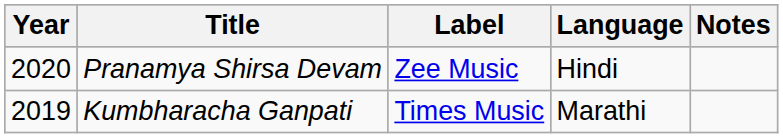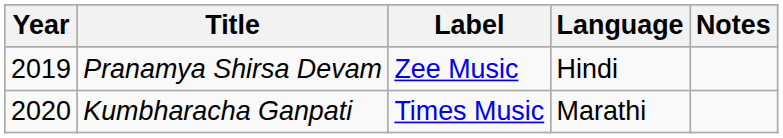Pranamya Shirsa Devam | Year: 2020 -> 2019
Kumbharacha Ganpati | Year: 2019 -> 2020
